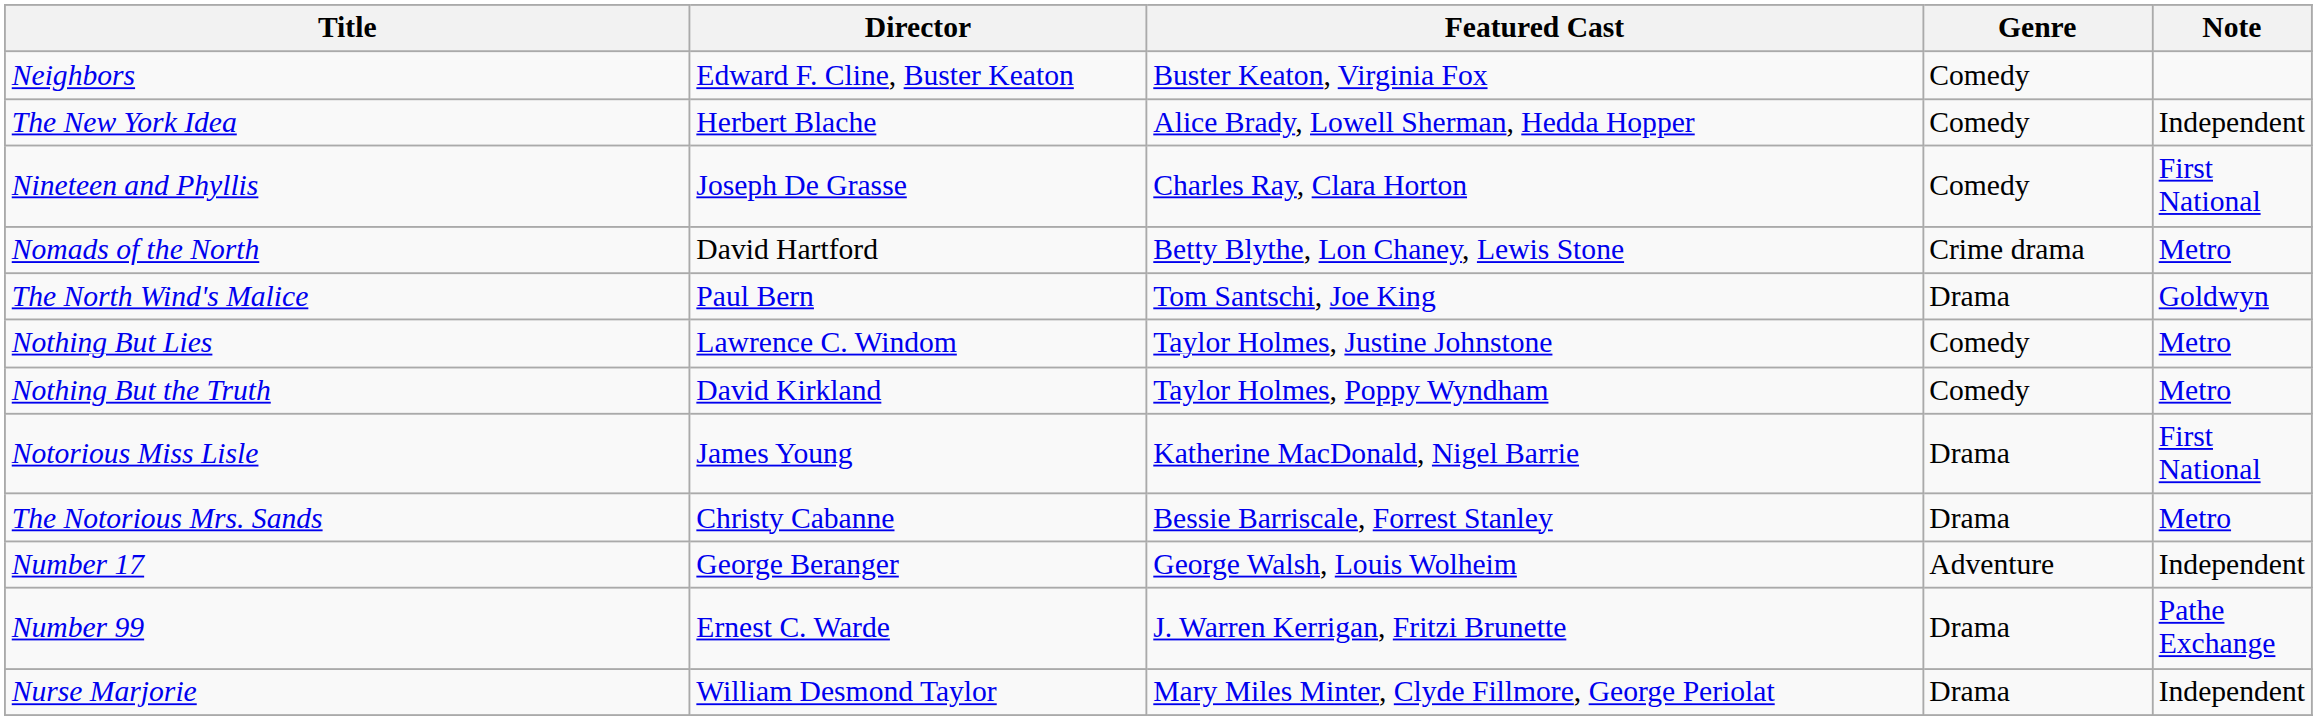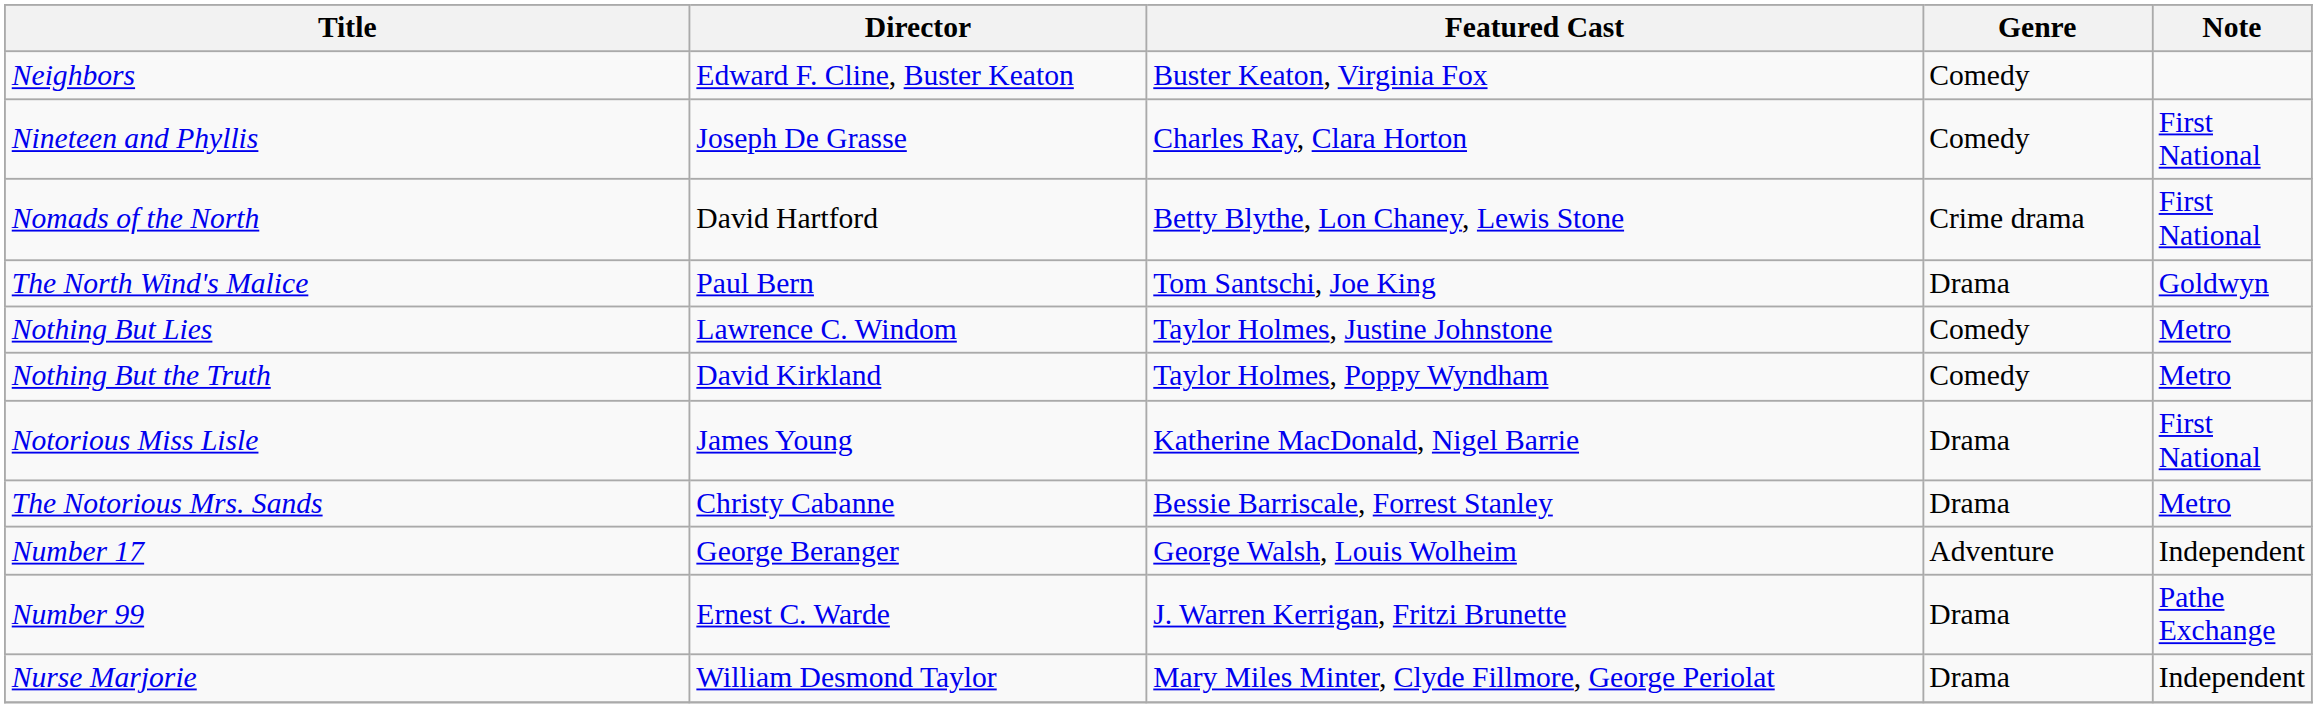- row: The New York Idea | Herbert Blache | Alice Brady, Lowell Sherman, Hedda Hopper | Comedy | Independent
Nomads of the North | Note: Metro -> First National
